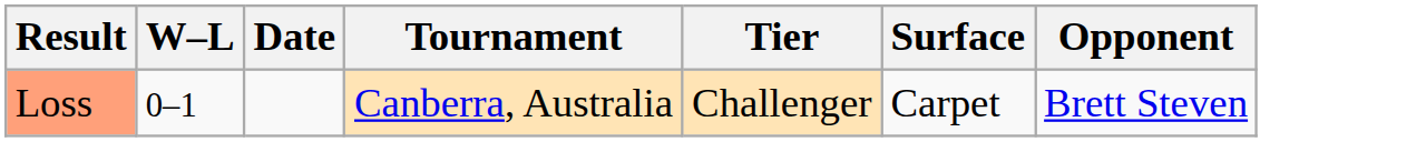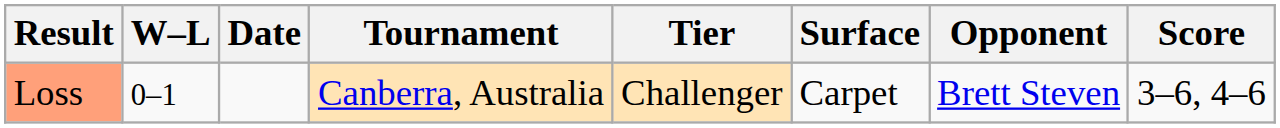+ column: Score | 3–6, 4–6
